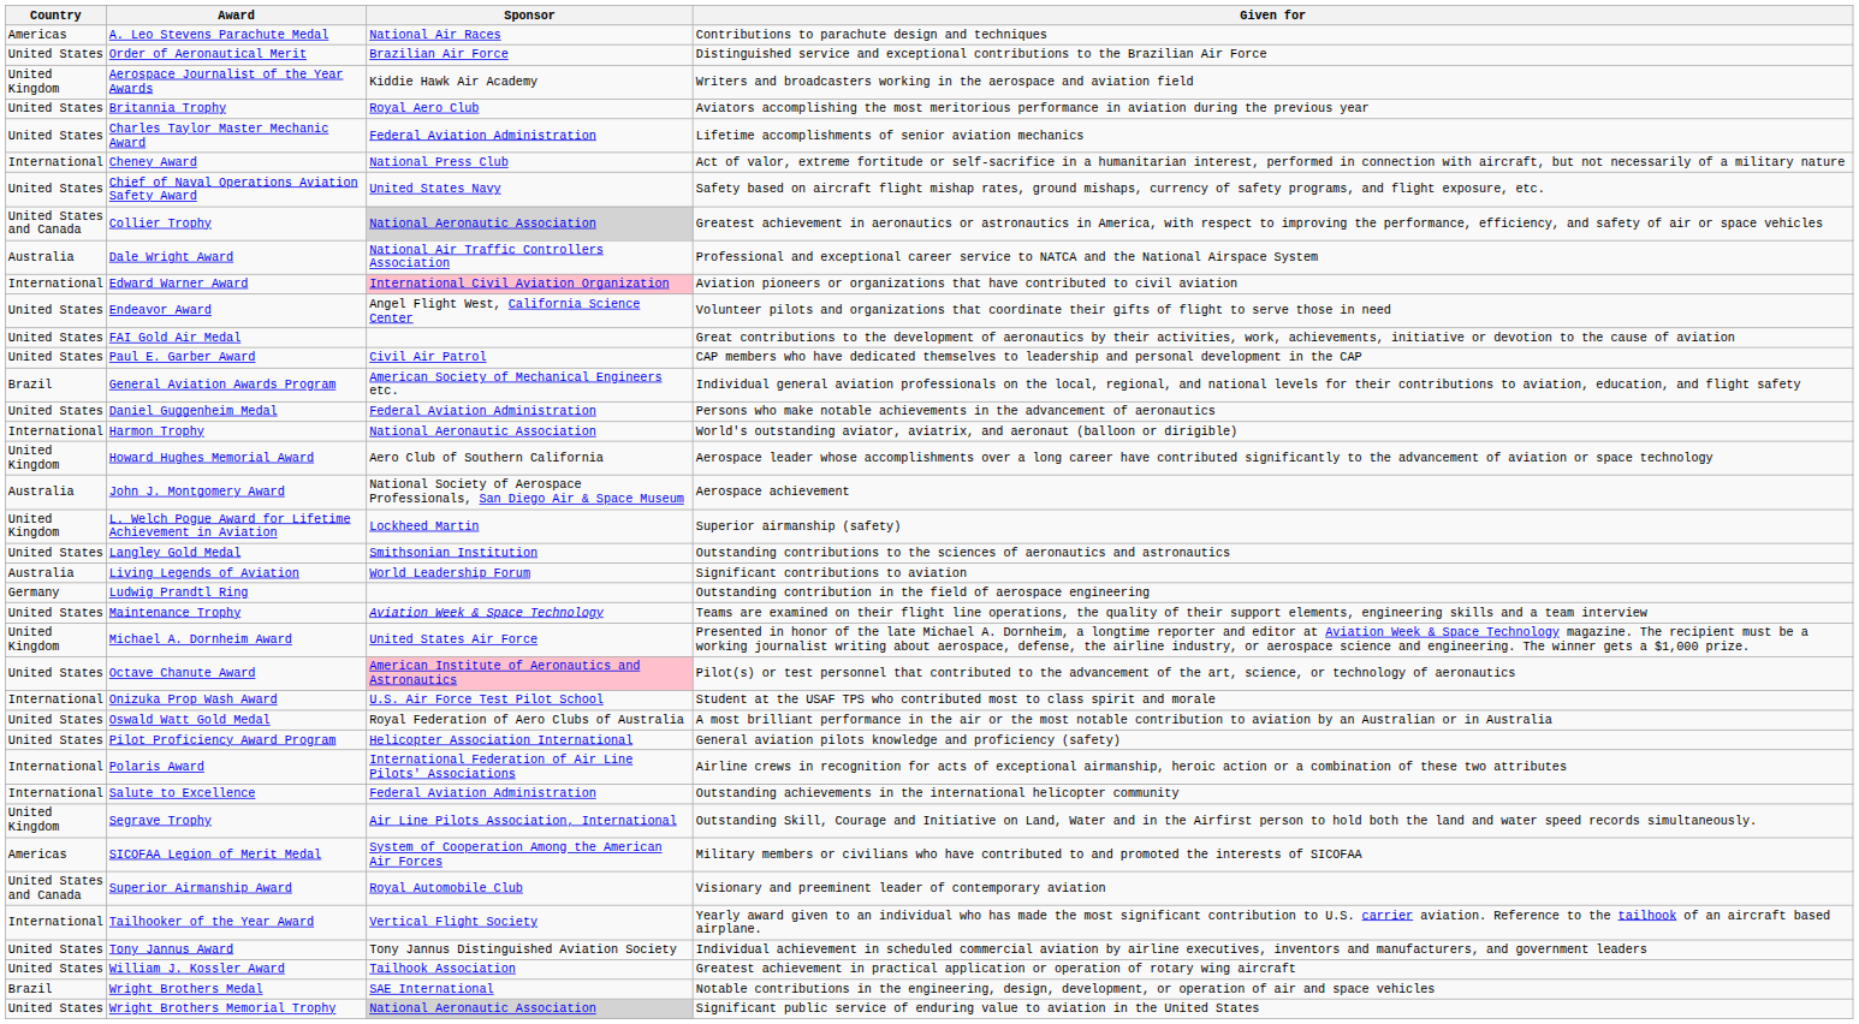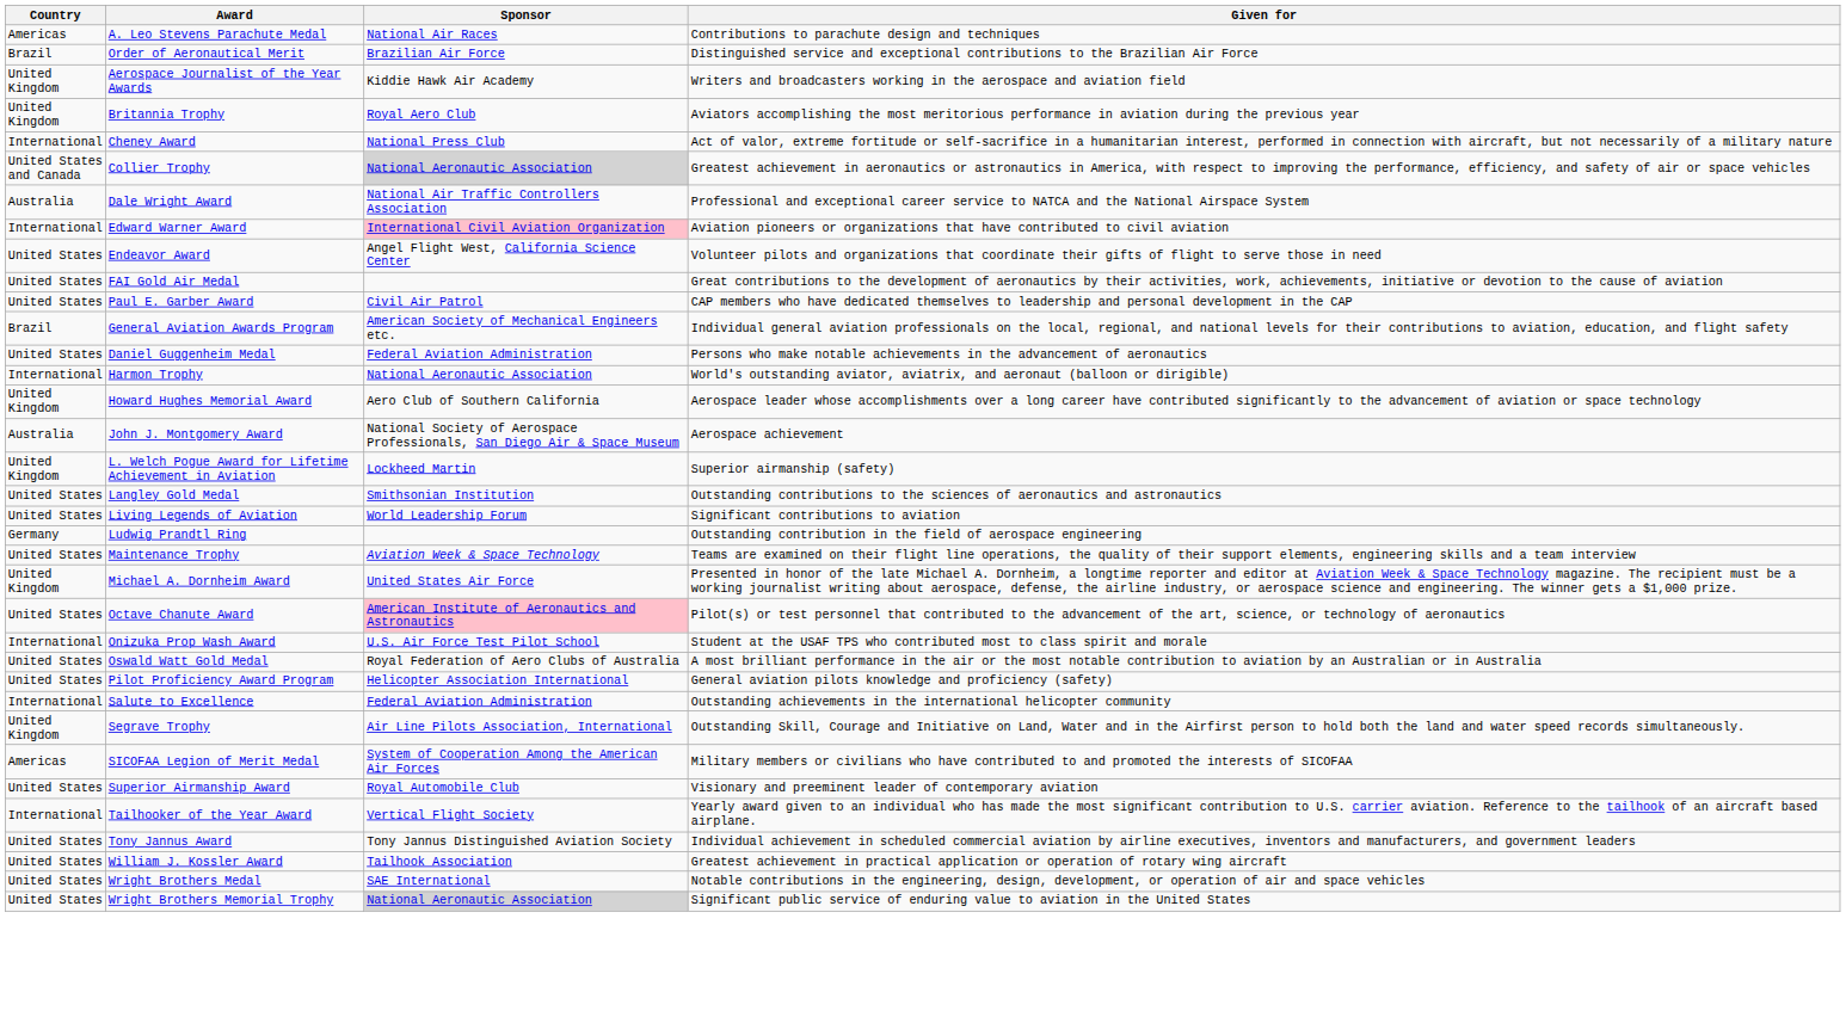Order of Aeronautical Merit | Country: United States -> Brazil
Britannia Trophy | Country: United States -> United Kingdom
- row: United States | Charles Taylor Master Mechanic Award | Federal Aviation Administration | Lifetime accomplishments of senior aviation mechanics
- row: United States | Chief of Naval Operations Aviation Safety Award | United States Navy | Safety based on aircraft flight mishap rates, ground mishaps, currency of safety programs, and flight exposure, etc.
Living Legends of Aviation | Country: Australia -> United States
- row: International | Polaris Award | International Federation of Air Line Pilots' Associations | Airline crews in recognition for acts of exceptional airmanship, heroic action or a combination of these two attributes
Superior Airmanship Award | Country: United States and Canada -> United States
Wright Brothers Medal | Country: Brazil -> United States
